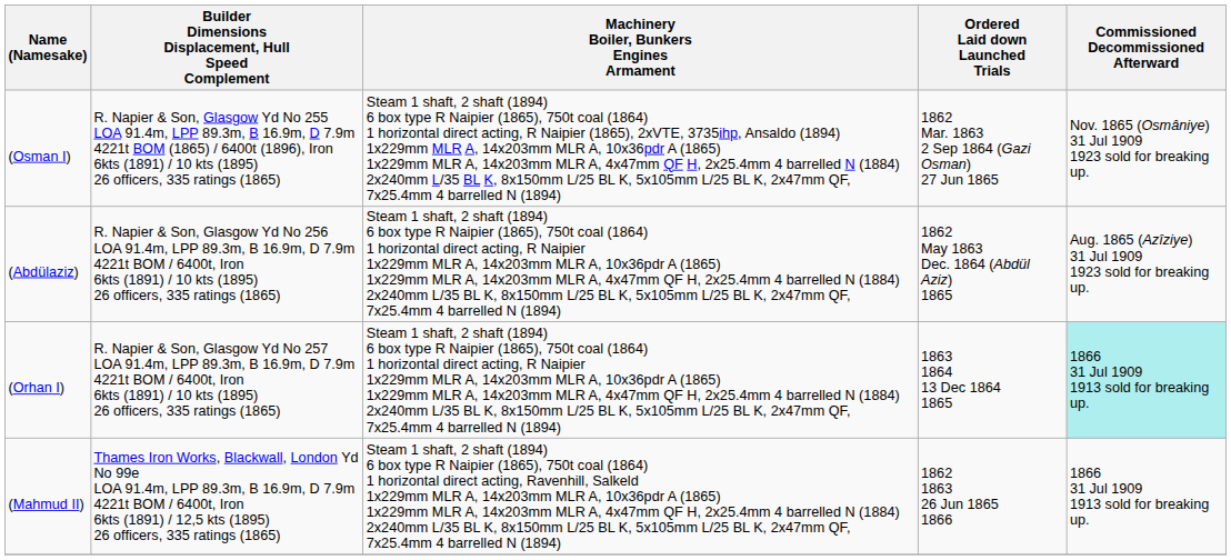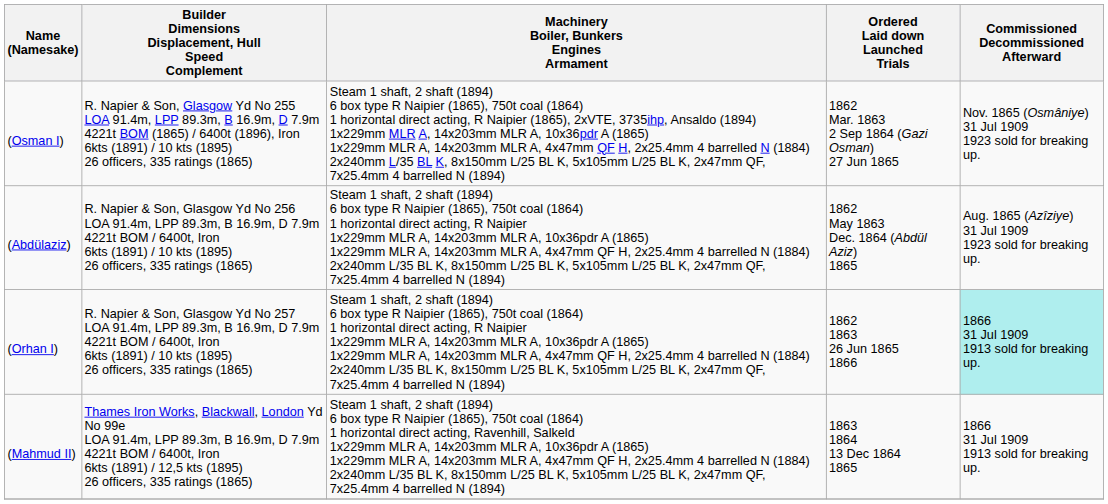(Orhan I) | Ordered Laid down Launched Trials: 1863 1864 13 Dec 1864 1865 -> 1862 1863 26 Jun 1865 1866
(Mahmud II) | Ordered Laid down Launched Trials: 1862 1863 26 Jun 1865 1866 -> 1863 1864 13 Dec 1864 1865
